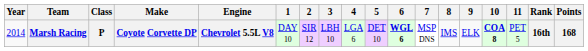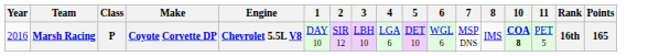- column: 9 | ELK
Marsh Racing | Year: 2014 -> 2016
Marsh Racing | 6: bold -> normal
Marsh Racing | Points: 168 -> 165
